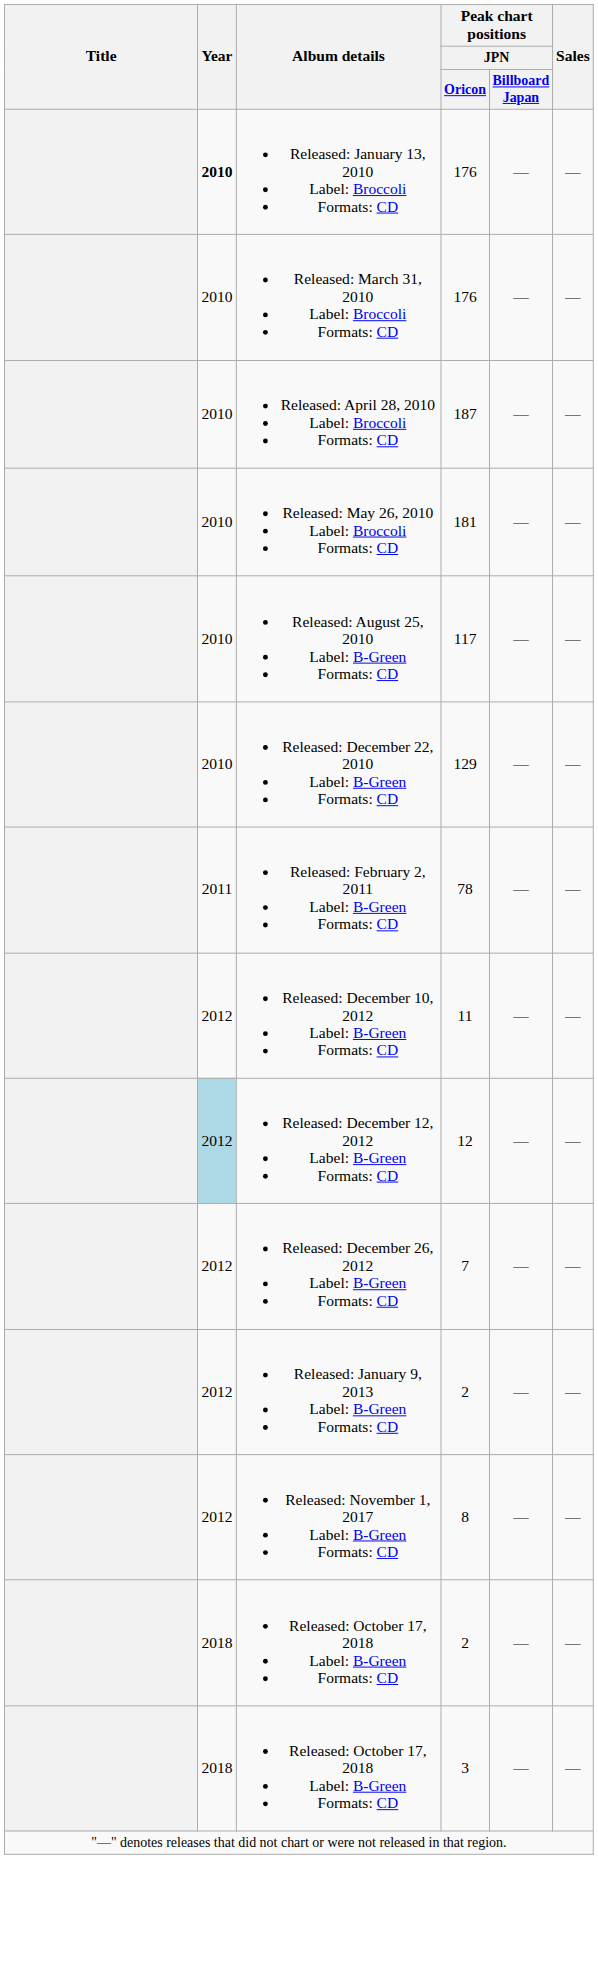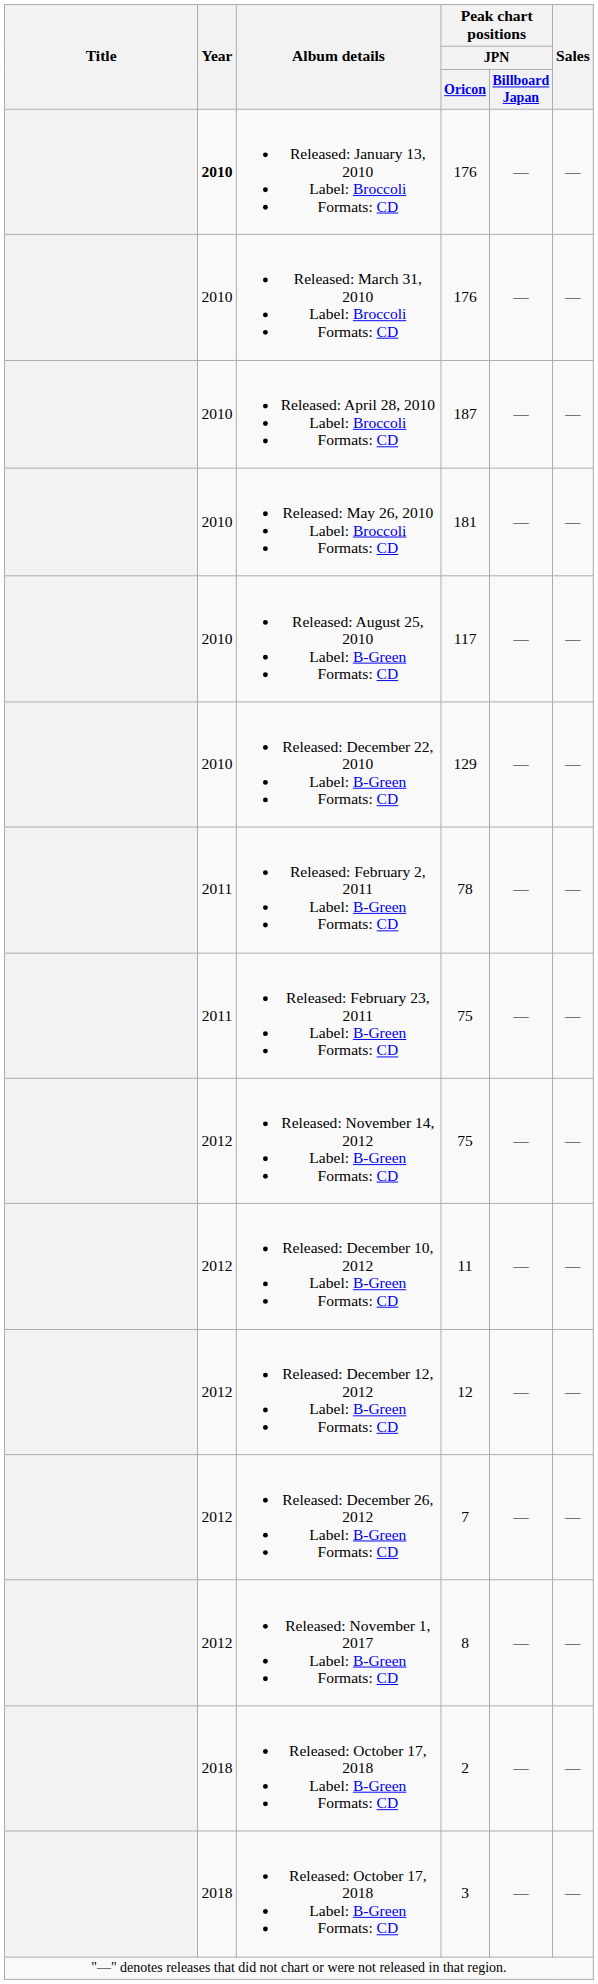+ row: 2011 | Released: February 23, 2011 Label: B-Green Formats: CD | 75 | — | —
+ row: 2012 | Released: November 14, 2012 Label: B-Green Formats: CD | 75 | — | —
Released: December 12, 2012 Label: B-Green Formats: CD | Year: lightblue background -> no background
- row: 2012 | Released: January 9, 2013 Label: B-Green Formats: CD | 2 | — | —
